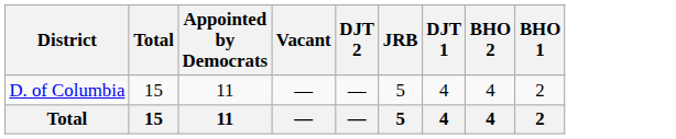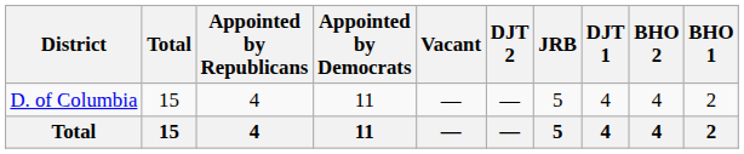+ column: Appointed by Republicans | 4 | 4
